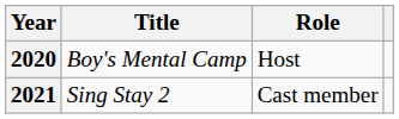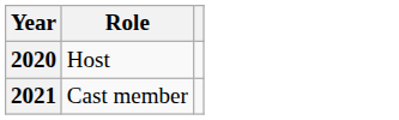- column: Title | Boy's Mental Camp | Sing Stay 2
